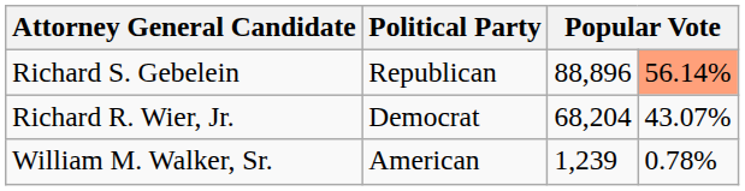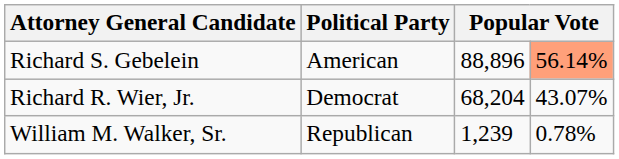Richard S. Gebelein | Political Party: Republican -> American
William M. Walker, Sr. | Political Party: American -> Republican
